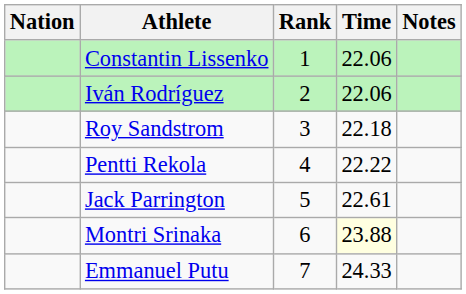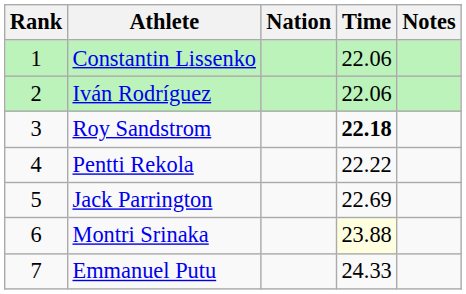columns swapped: Rank <-> Nation
Roy Sandstrom | Time: normal -> bold
Jack Parrington | Time: 22.61 -> 22.69
